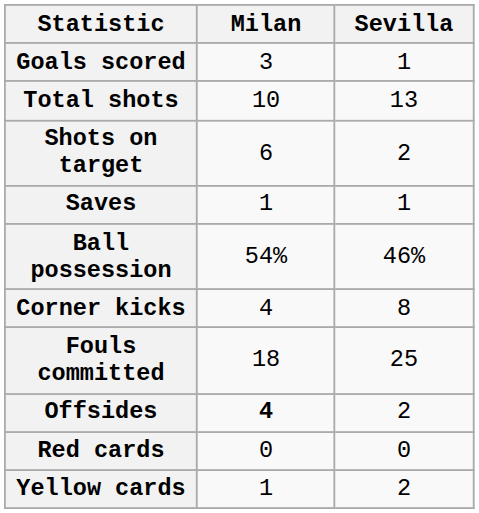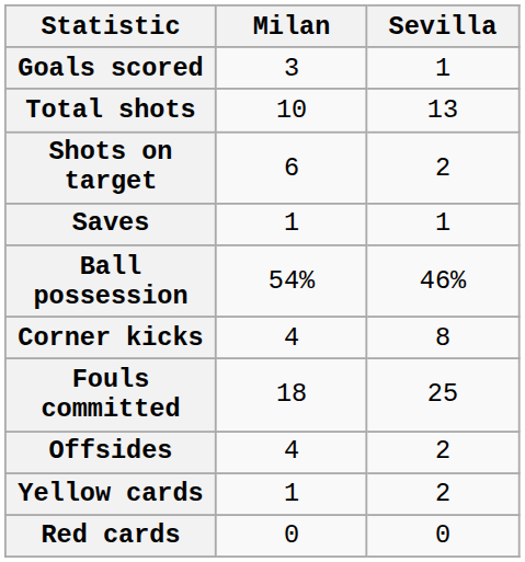Offsides | Milan: bold -> normal
rows swapped: Yellow cards <-> Red cards
